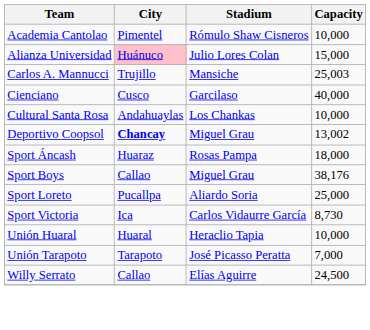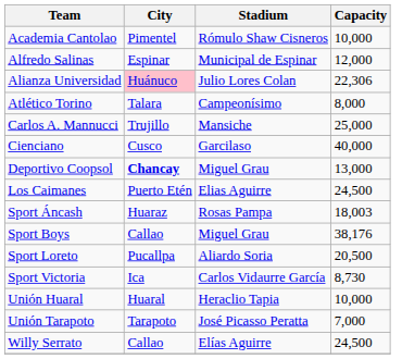+ row: Alfredo Salinas | Espinar | Municipal de Espinar | 12,000
Alianza Universidad | Capacity: 15,000 -> 22,306
+ row: Atlético Torino | Talara | Campeonísimo | 8,000
Carlos A. Mannucci | Capacity: 25,003 -> 25,000
- row: Cultural Santa Rosa | Andahuaylas | Los Chankas | 10,000
Deportivo Coopsol | Capacity: 13,002 -> 13,000
+ row: Los Caimanes | Puerto Etén | Elias Aguirre | 24,500
Sport Áncash | Capacity: 18,000 -> 18,003
Sport Loreto | Capacity: 25,000 -> 20,500
